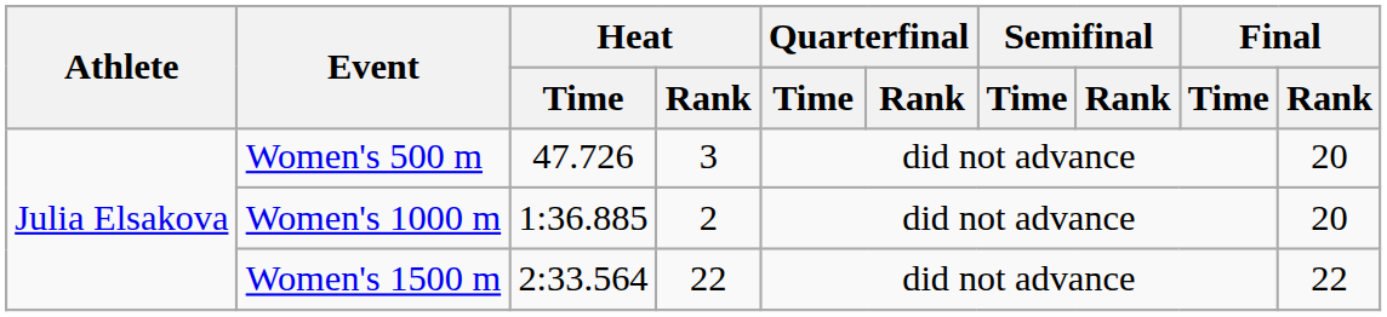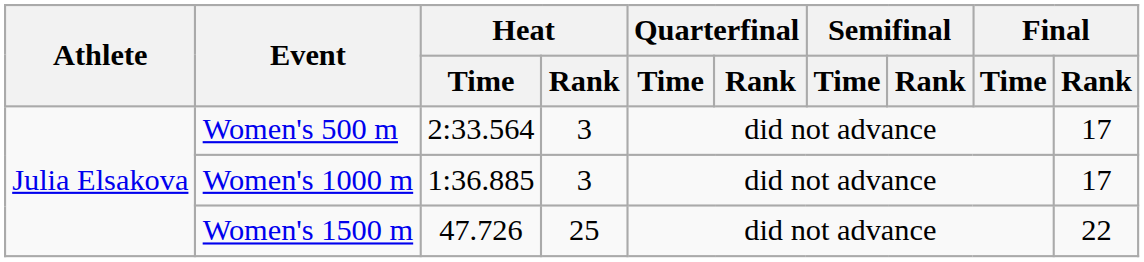Women's 500 m | Heat / Time: 47.726 -> 2:33.564
Women's 500 m | Final / Rank: 20 -> 17
Women's 1000 m | Heat / Rank: 2 -> 3
Women's 1000 m | Final / Rank: 20 -> 17
Women's 1500 m | Heat / Time: 2:33.564 -> 47.726
Women's 1500 m | Heat / Rank: 22 -> 25
